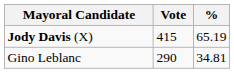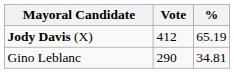Jody Davis (X) | Vote: 415 -> 412
